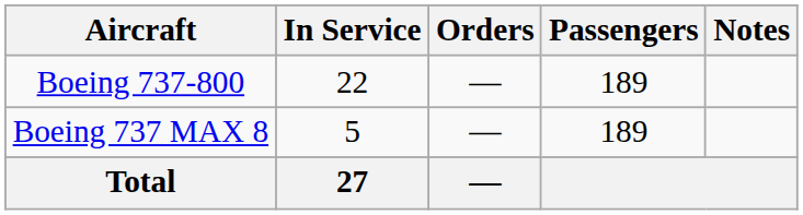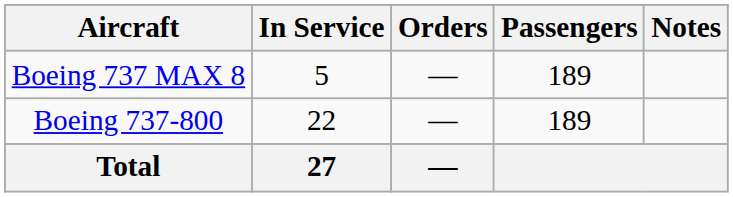rows swapped: Boeing 737-800 <-> Boeing 737 MAX 8
